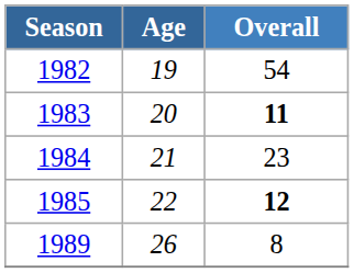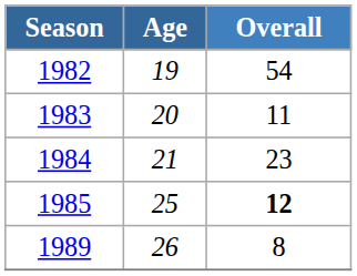1983 | Overall: bold -> normal
1985 | Age: 22 -> 25
